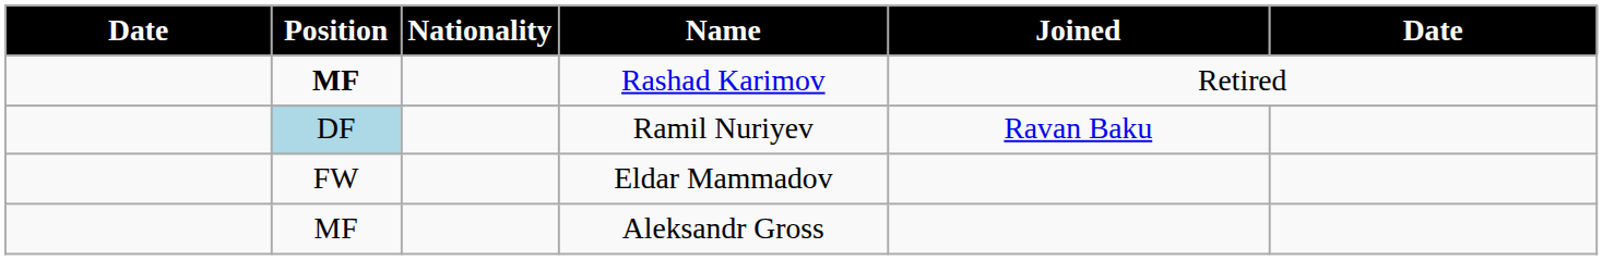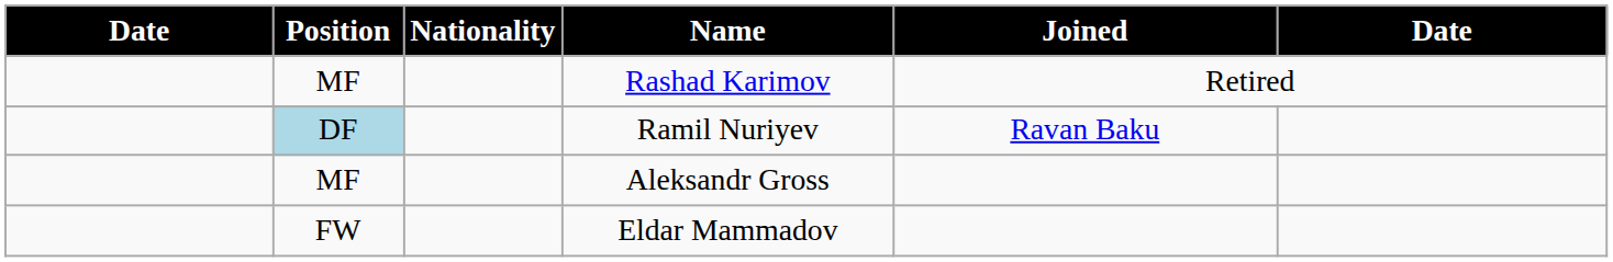Rashad Karimov | Position: bold -> normal
rows swapped: Aleksandr Gross <-> Eldar Mammadov
